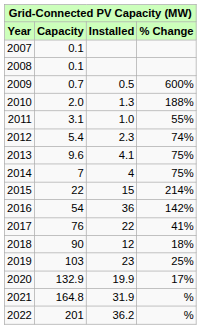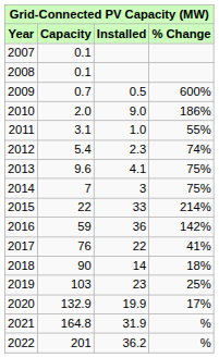2010 | Installed: 1.3 -> 9.0
2010 | % Change: 188% -> 186%
2014 | Installed: 4 -> 3
2015 | Installed: 15 -> 33
2016 | Capacity: 54 -> 59
2018 | Installed: 12 -> 14
